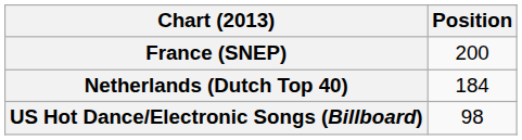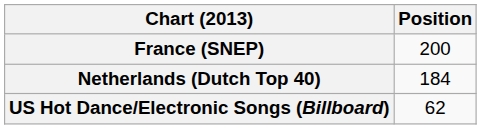US Hot Dance/Electronic Songs (Billboard) | Position: 98 -> 62
